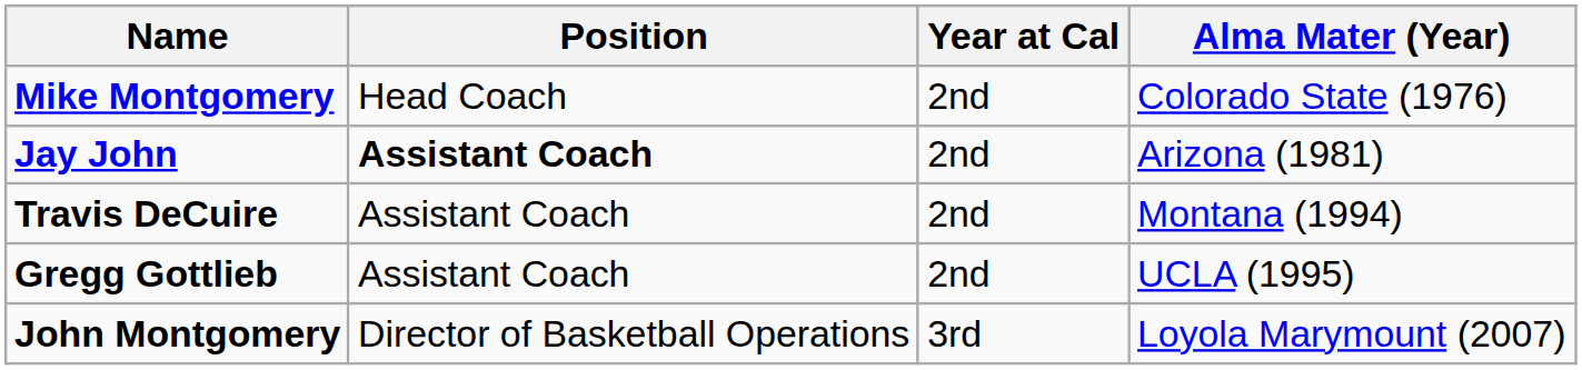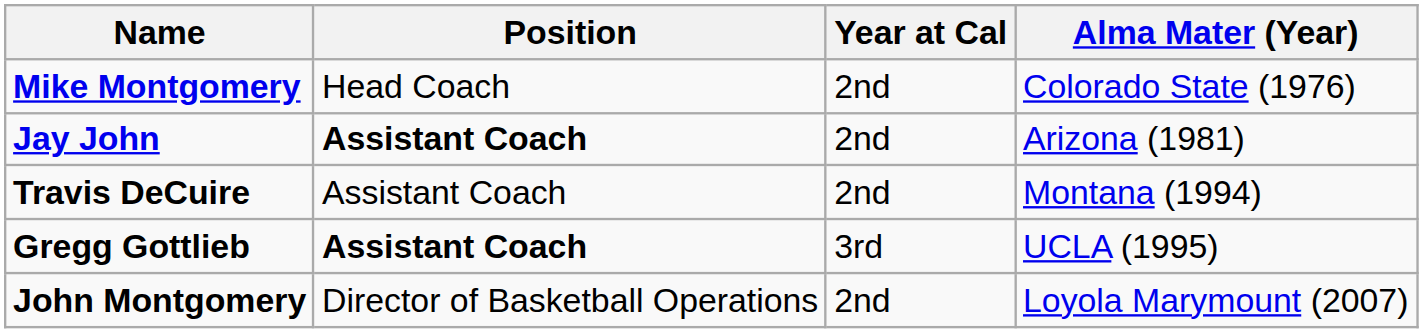Gregg Gottlieb | Position: normal -> bold
Gregg Gottlieb | Year at Cal: 2nd -> 3rd
John Montgomery | Year at Cal: 3rd -> 2nd
